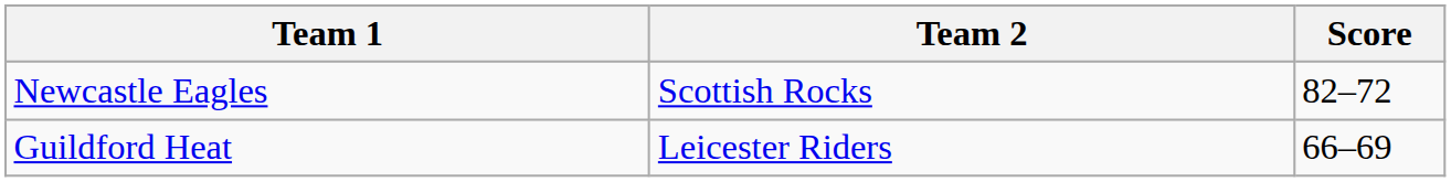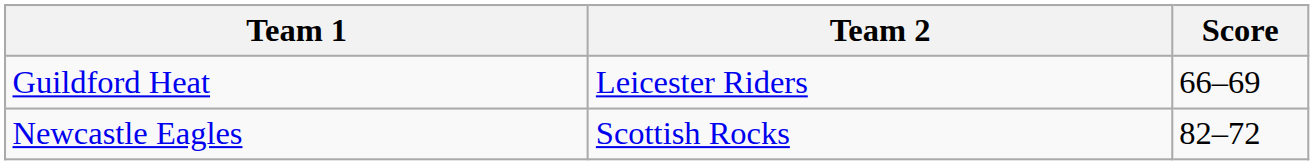rows swapped: Newcastle Eagles <-> Guildford Heat
